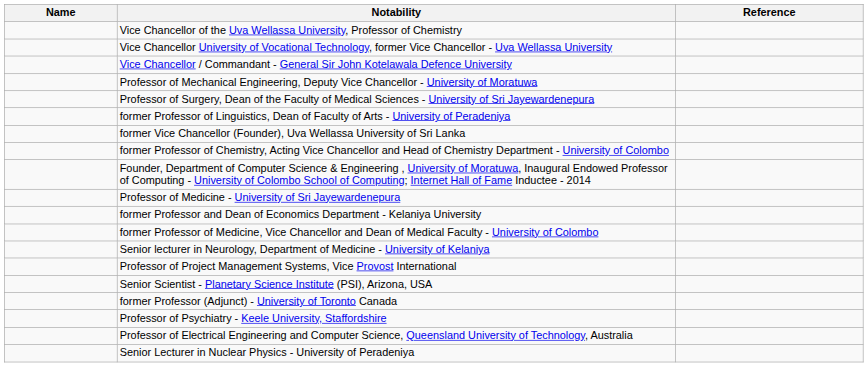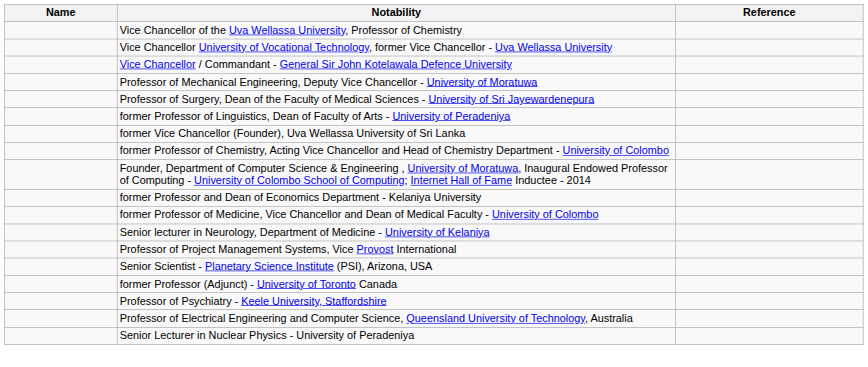- row: Professor of Medicine - University of Sri Jayewardenepura
